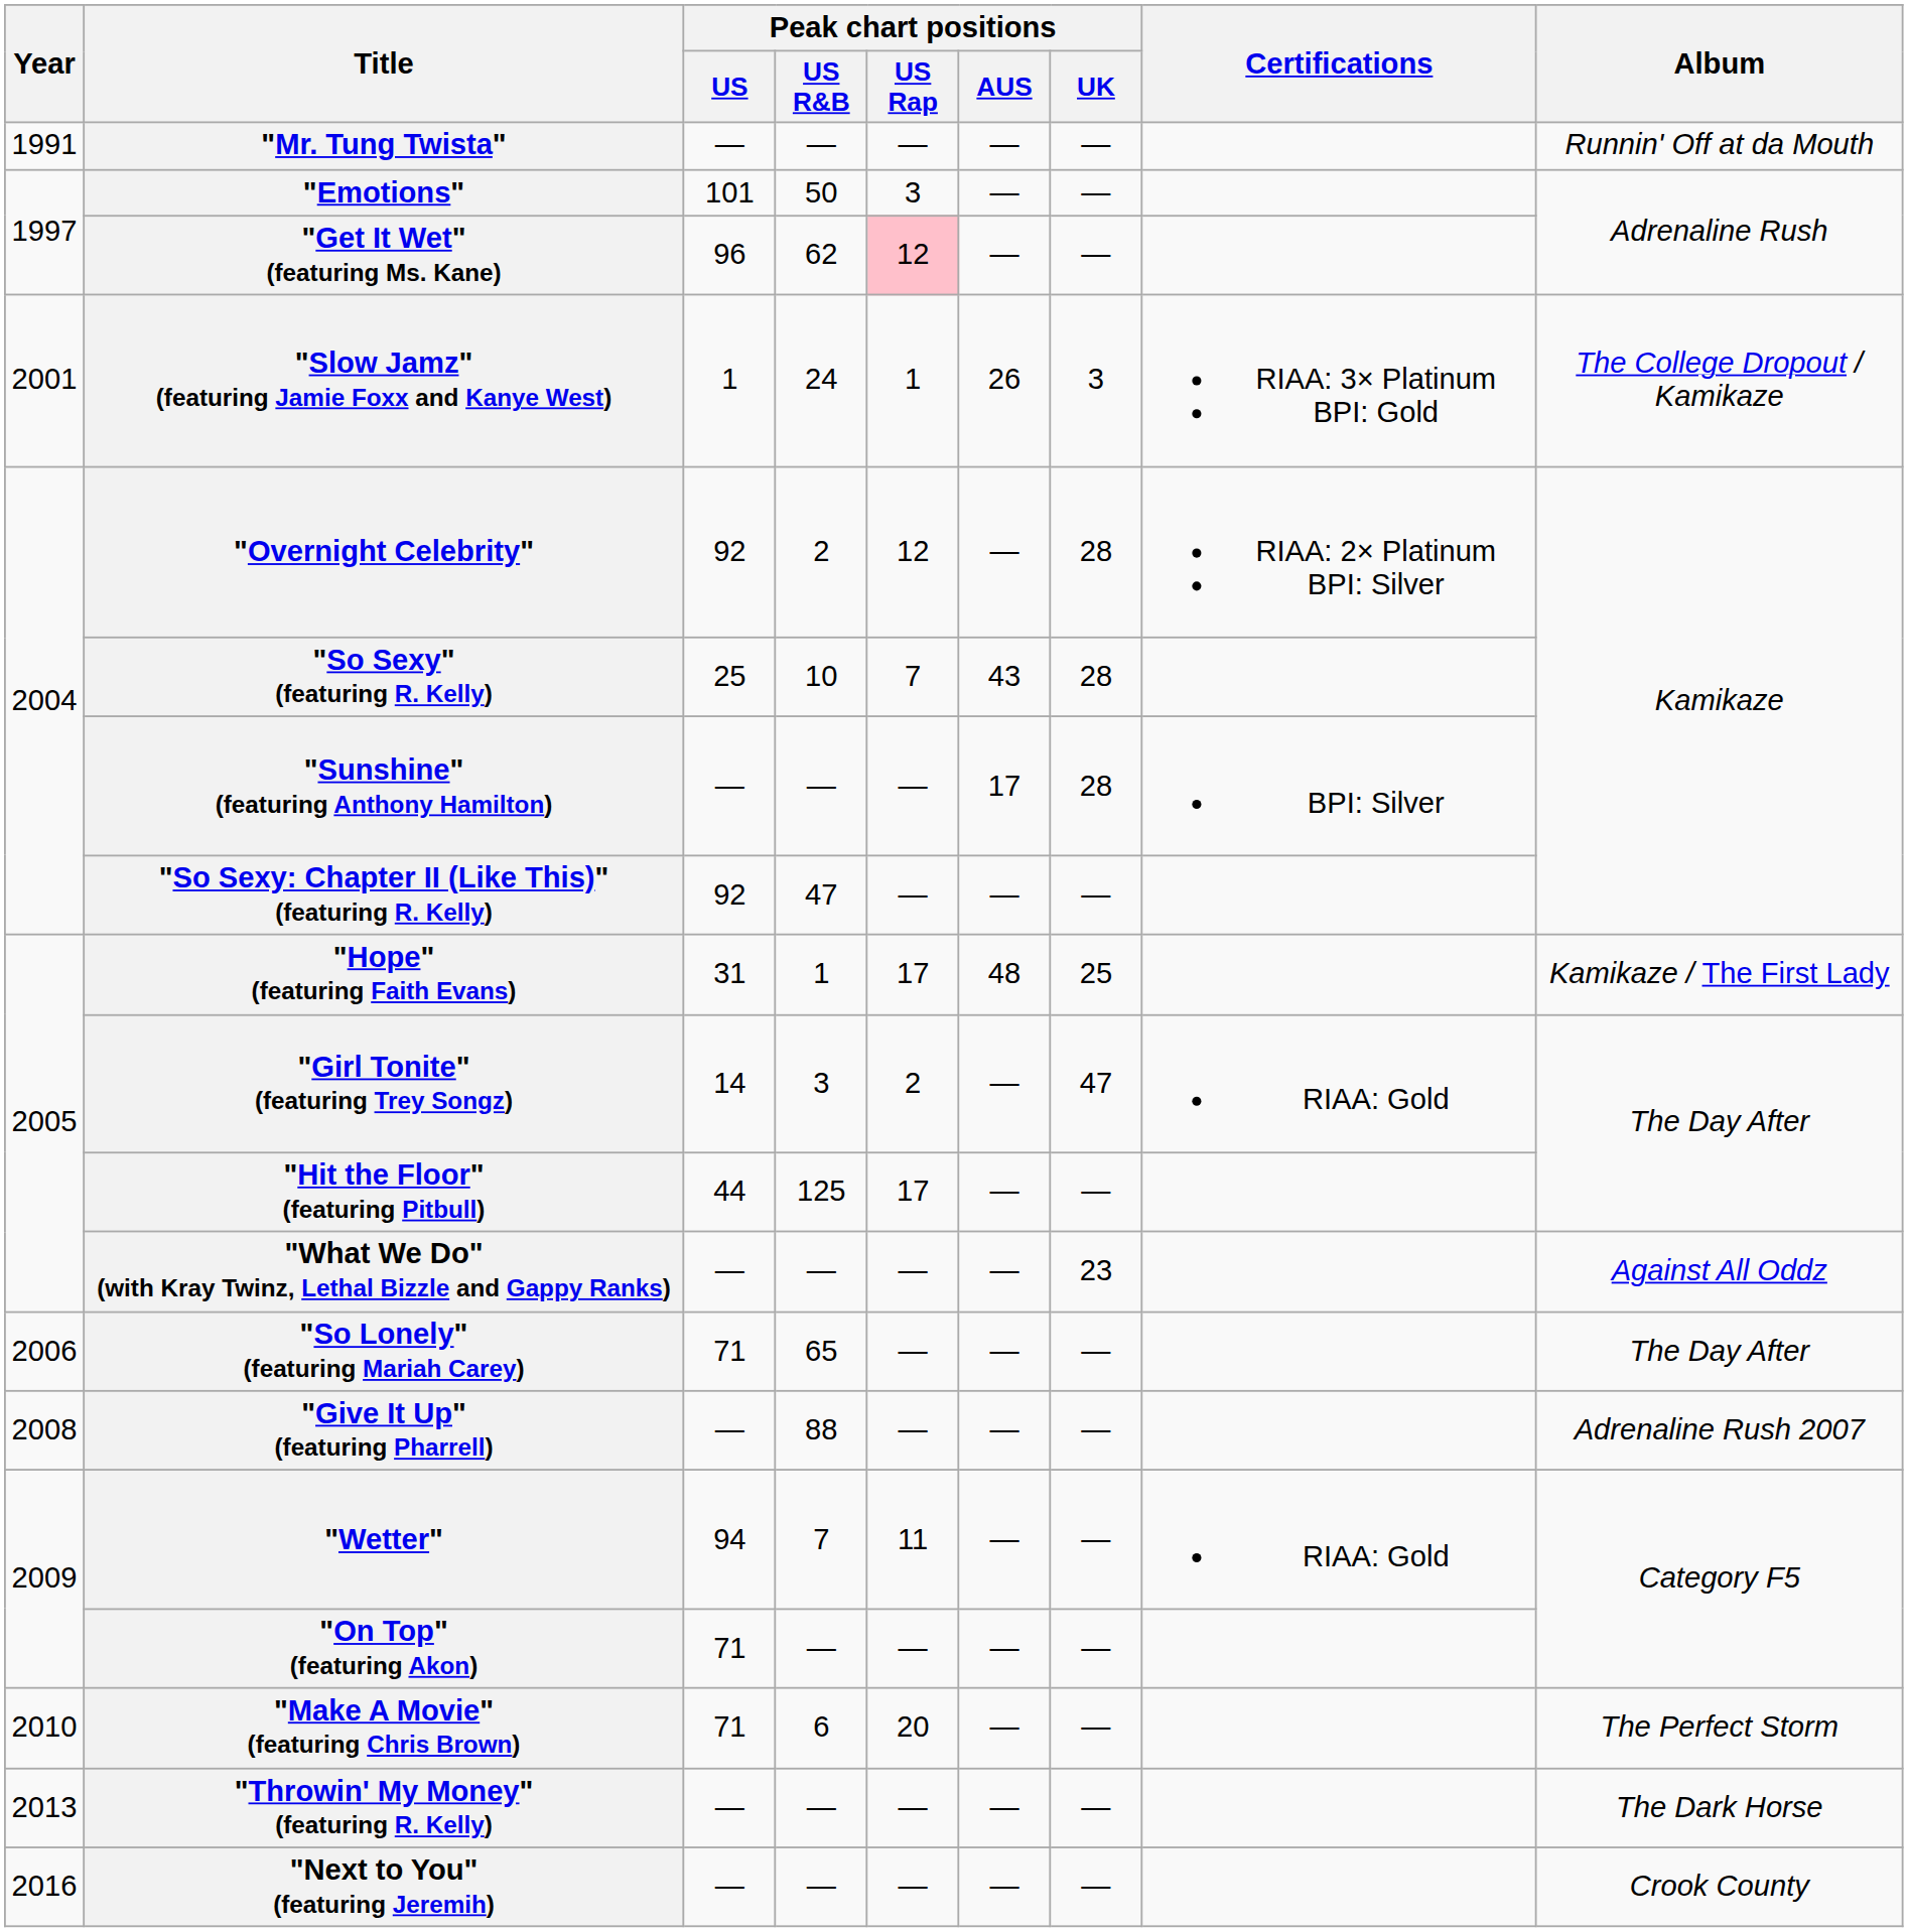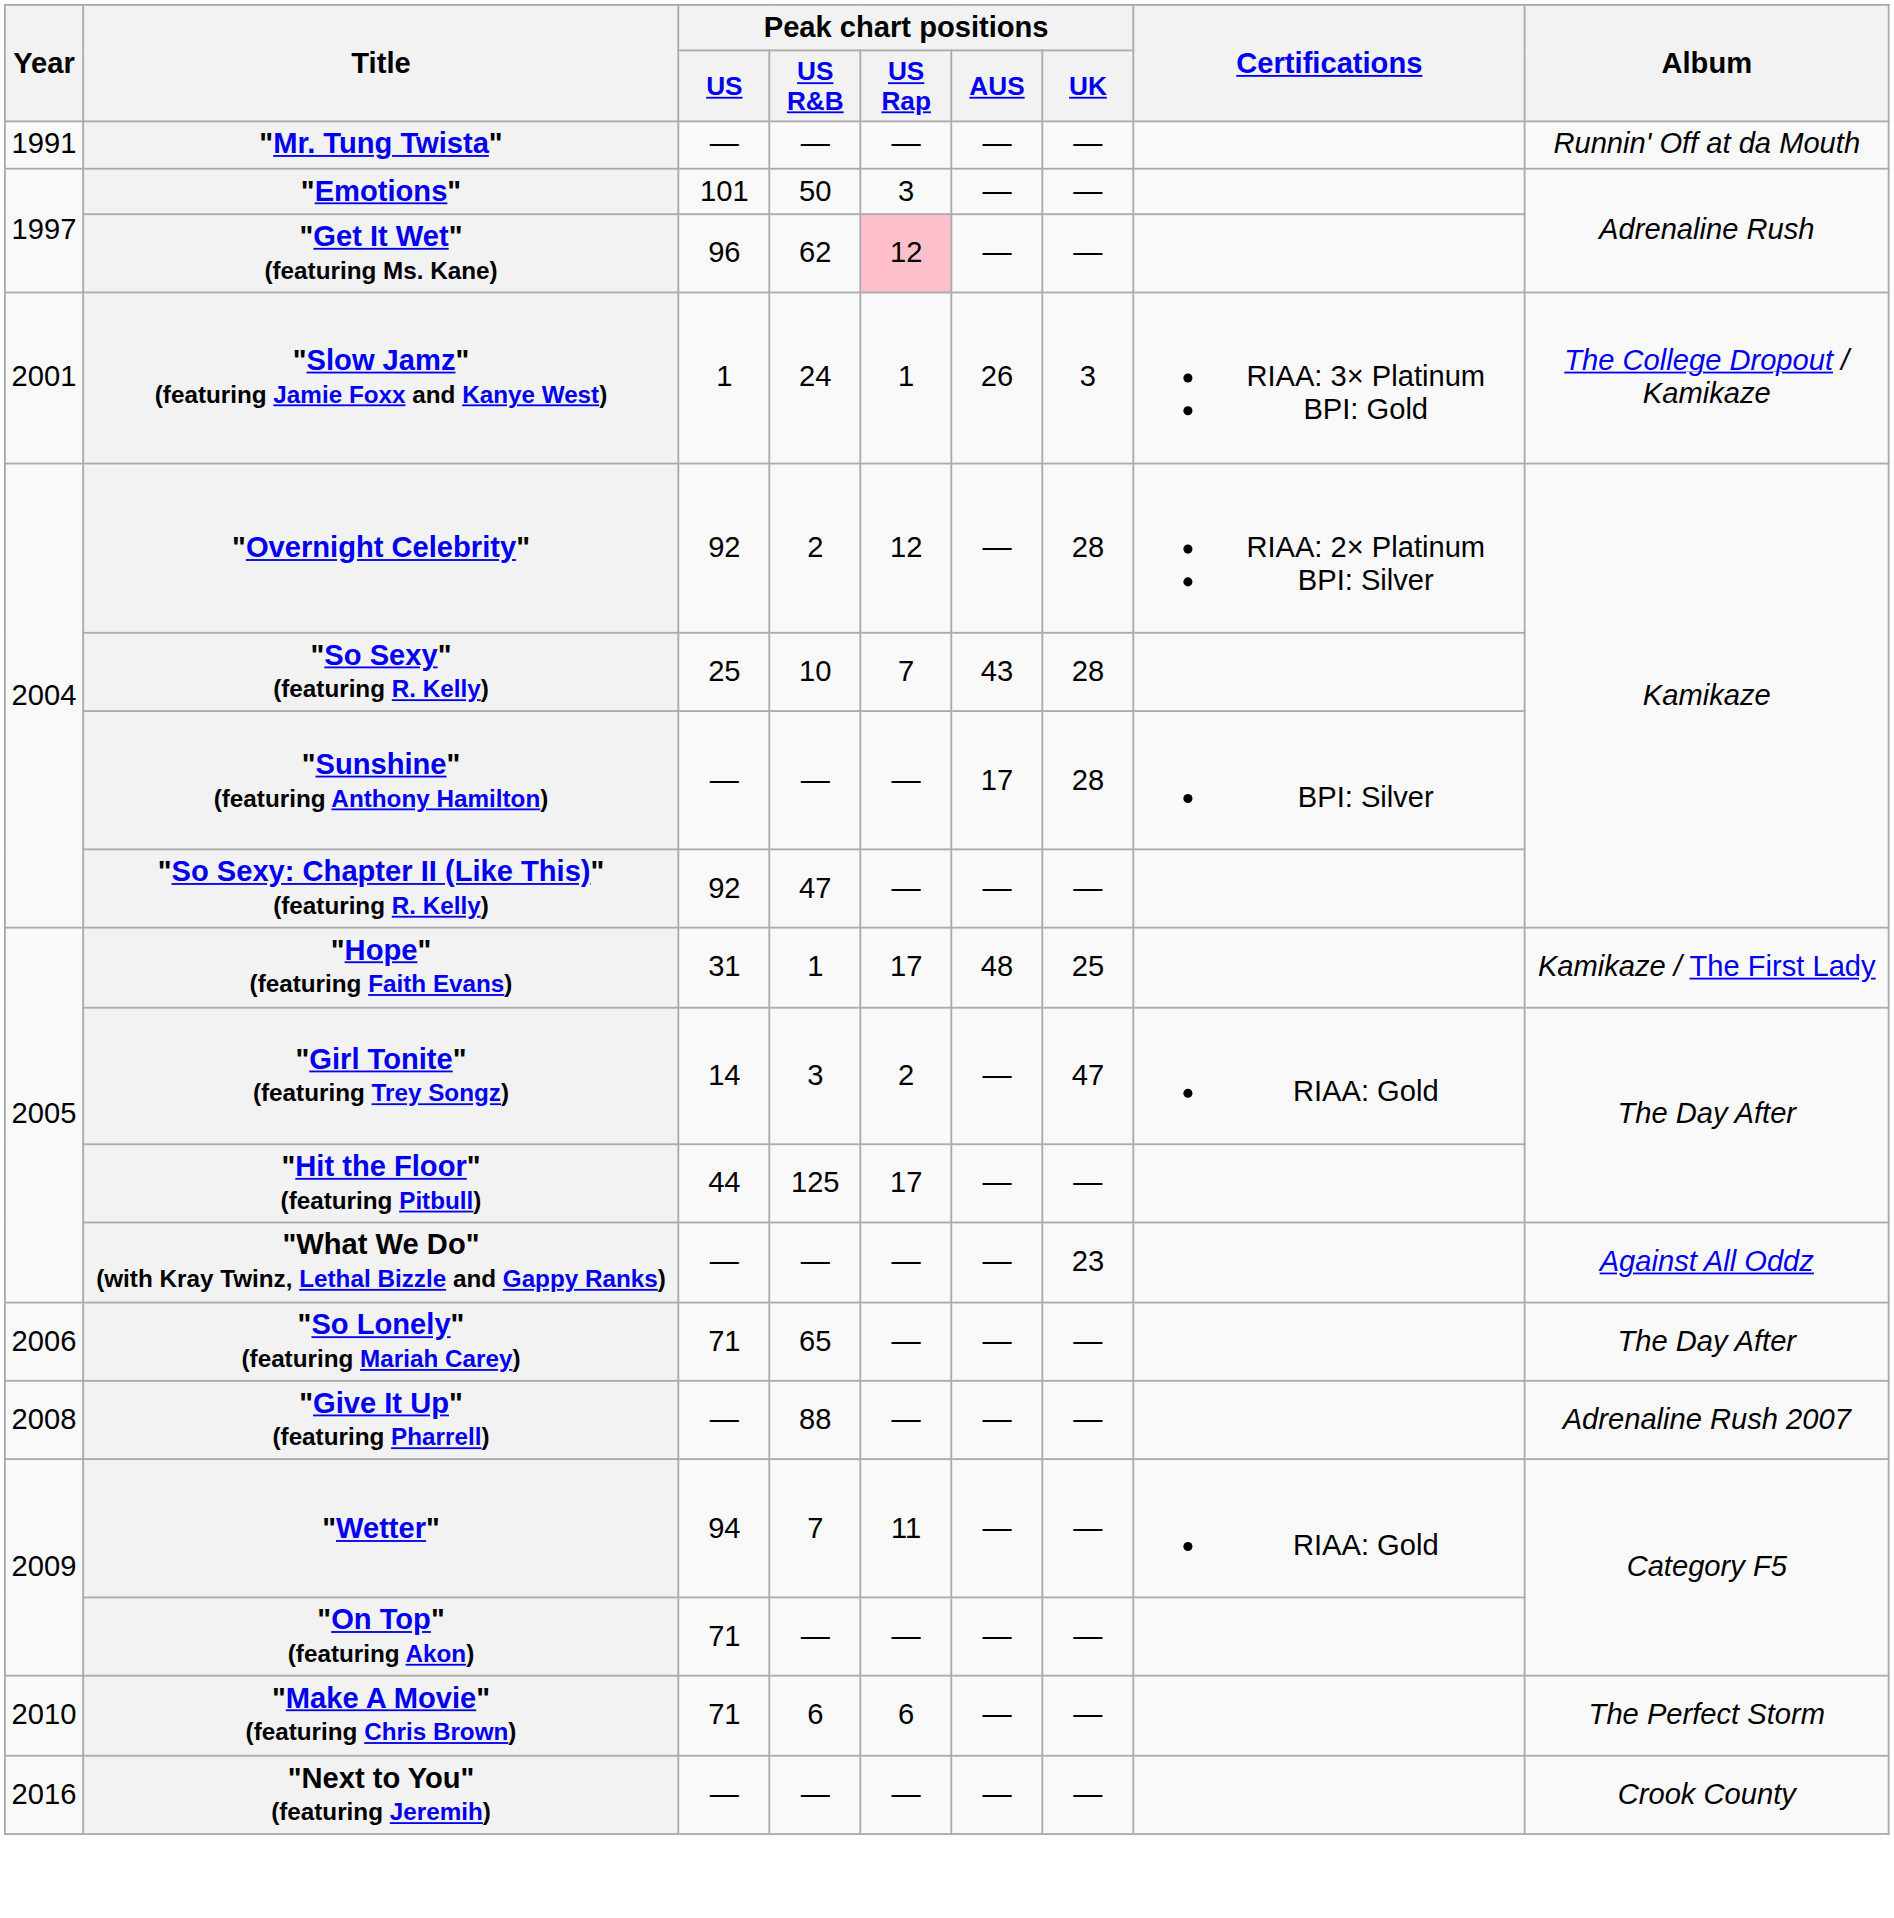"Make A Movie" (featuring Chris Brown) | Peak chart positions / US Rap: 20 -> 6
- row: 2013 | "Throwin' My Money" (featuring R. Kelly) | — | — | — | — | — | The Dark Horse
